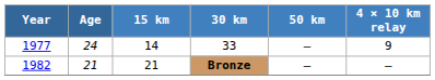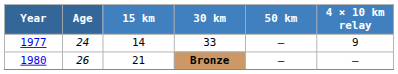Bronze | Year: 1982 -> 1980
Bronze | Age: 21 -> 26
